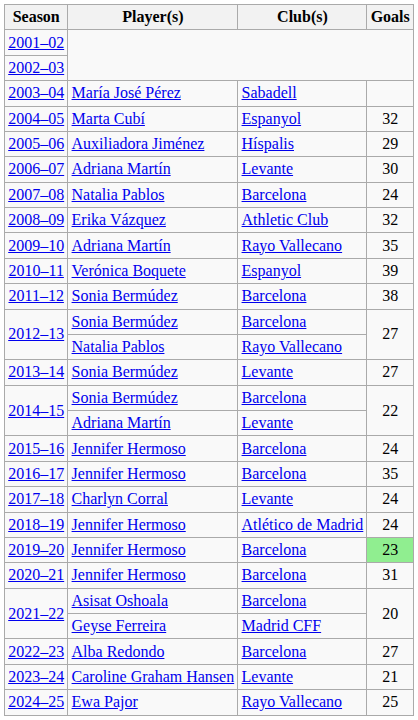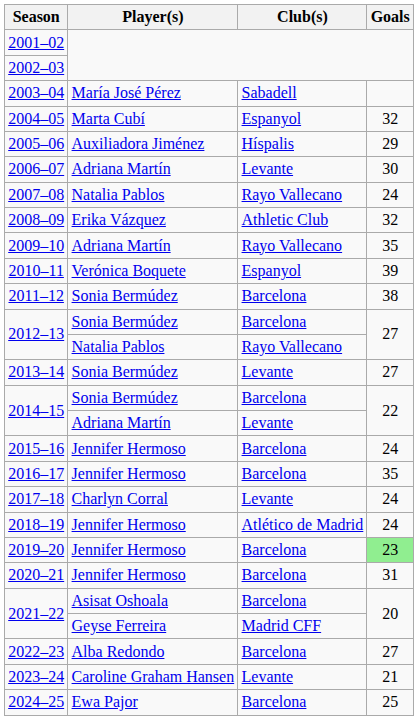2007–08 | Club(s): Barcelona -> Rayo Vallecano
2024–25 | Club(s): Rayo Vallecano -> Barcelona
